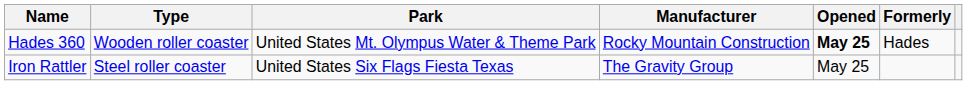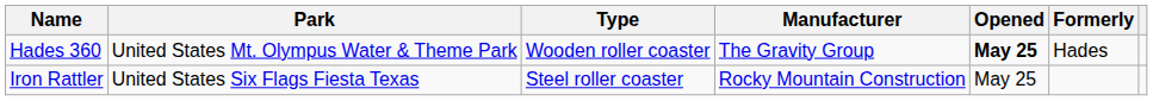columns swapped: Park <-> Type
Hades 360 | Manufacturer: Rocky Mountain Construction -> The Gravity Group
Iron Rattler | Manufacturer: The Gravity Group -> Rocky Mountain Construction
